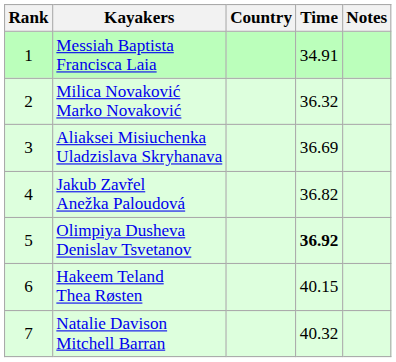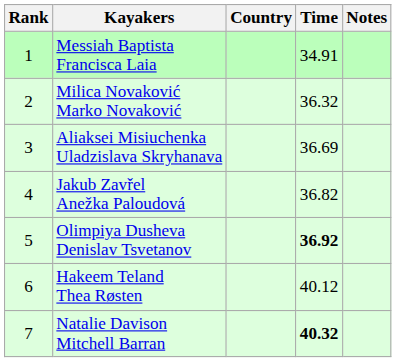Hakeem Teland Thea Røsten | Time: 40.15 -> 40.12
Natalie Davison Mitchell Barran | Time: normal -> bold
